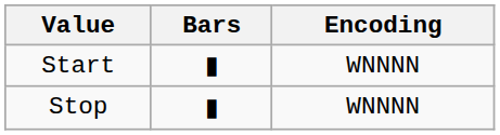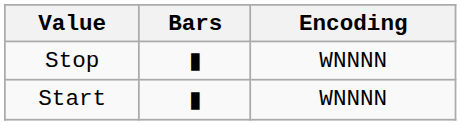rows swapped: Start <-> Stop
